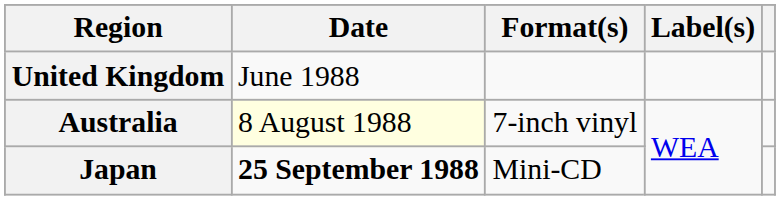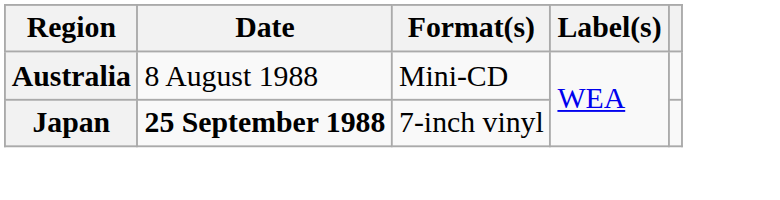- row: United Kingdom | June 1988
Australia | Date: lightyellow background -> no background
Australia | Format(s): 7-inch vinyl -> Mini-CD
Japan | Format(s): Mini-CD -> 7-inch vinyl
